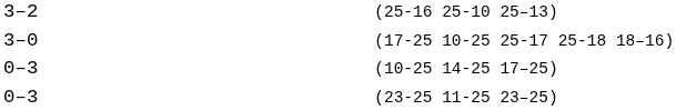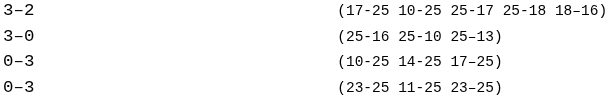3–2 | column 5: (25-16 25-10 25–13) -> (17-25 10-25 25-17 25-18 18–16)
3–0 | column 5: (17-25 10-25 25-17 25-18 18–16) -> (25-16 25-10 25–13)
